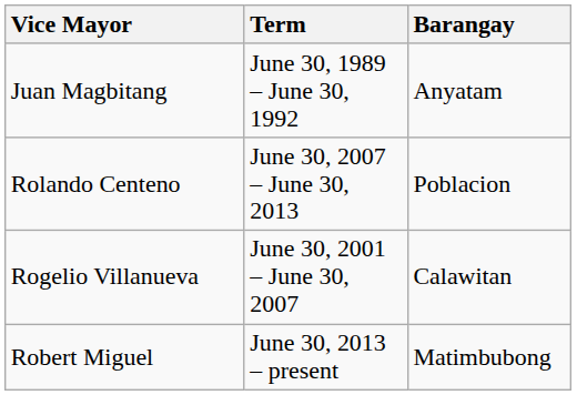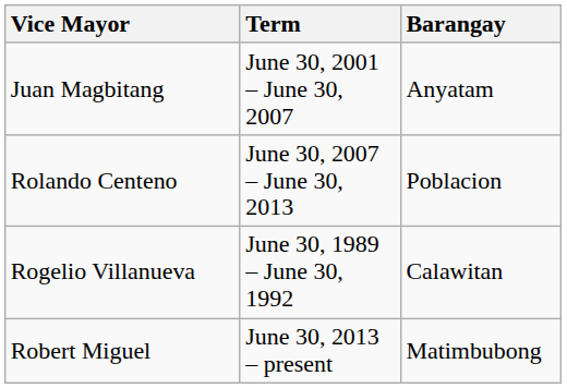Juan Magbitang | Term: June 30, 1989 – June 30, 1992 -> June 30, 2001 – June 30, 2007
Rogelio Villanueva | Term: June 30, 2001 – June 30, 2007 -> June 30, 1989 – June 30, 1992
